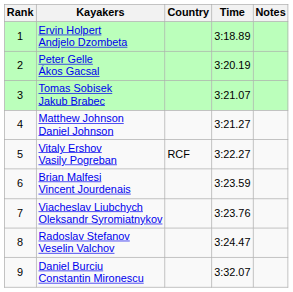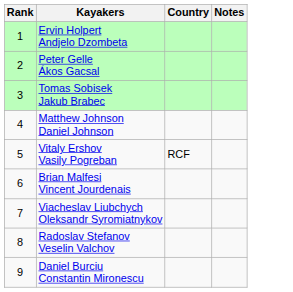- column: Time | 3:18.89 | 3:20.19 | 3:21.07 | 3:21.27 | 3:22.27 | 3:23.59 | 3:23.76 | 3:24.47 | 3:32.07
